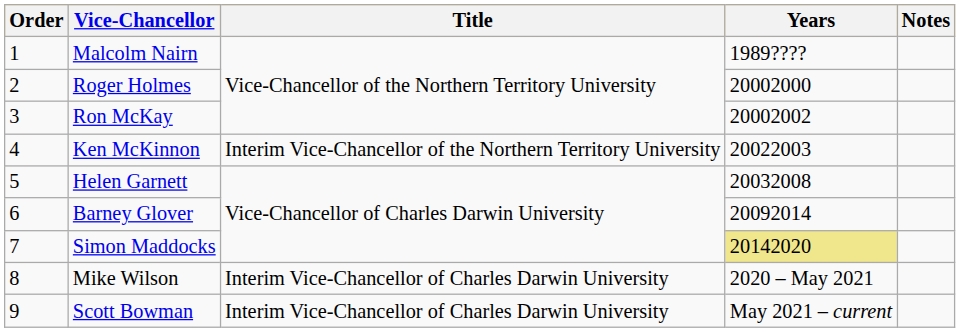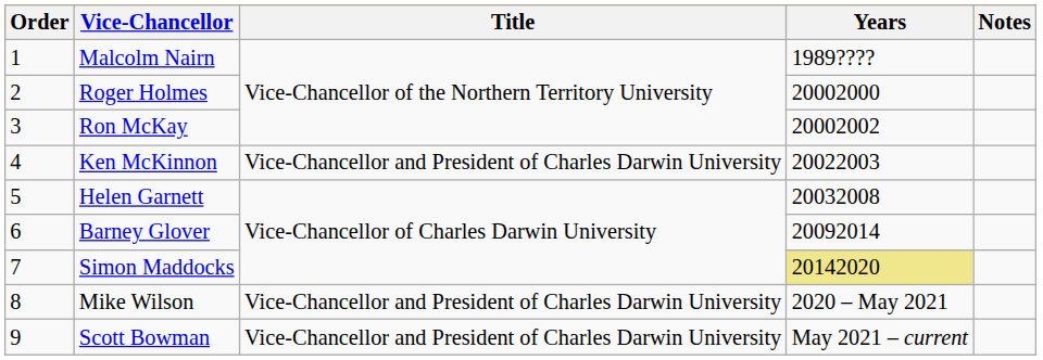Ken McKinnon | Title: Interim Vice-Chancellor of the Northern Territory University -> Vice-Chancellor and President of Charles Darwin University
Mike Wilson | Title: Interim Vice-Chancellor of Charles Darwin University -> Vice-Chancellor and President of Charles Darwin University
Scott Bowman | Title: Interim Vice-Chancellor of Charles Darwin University -> Vice-Chancellor and President of Charles Darwin University
